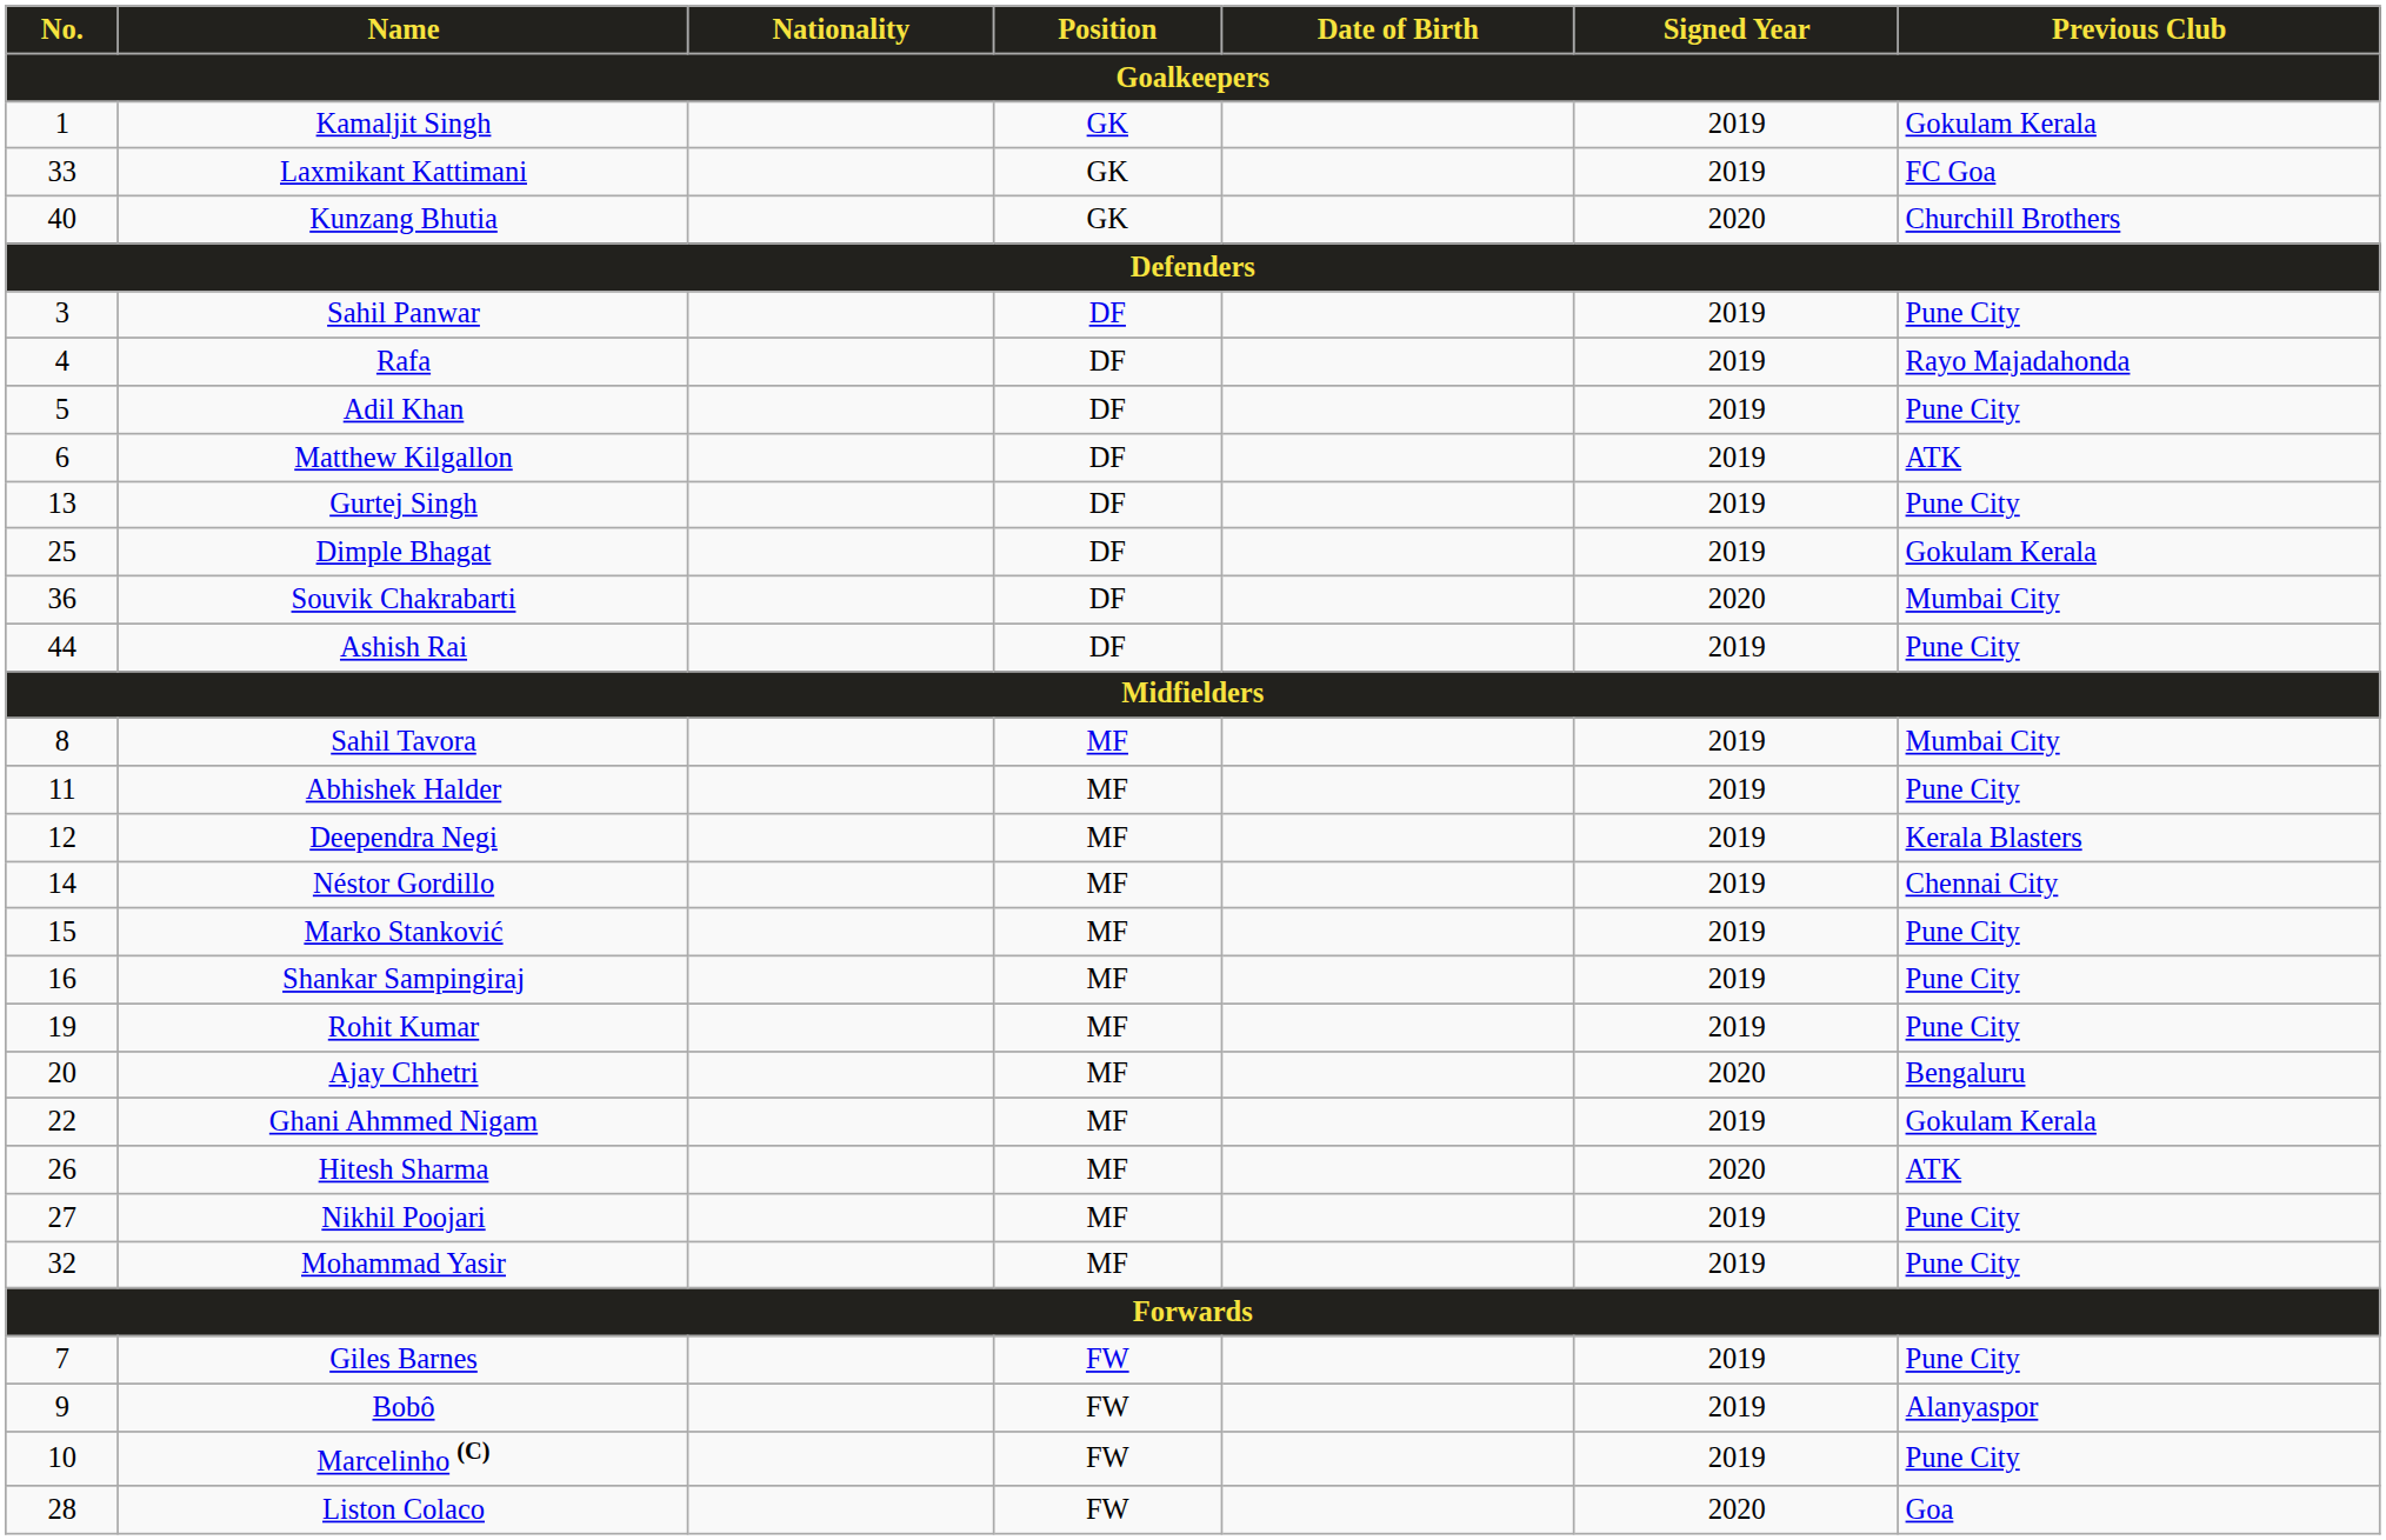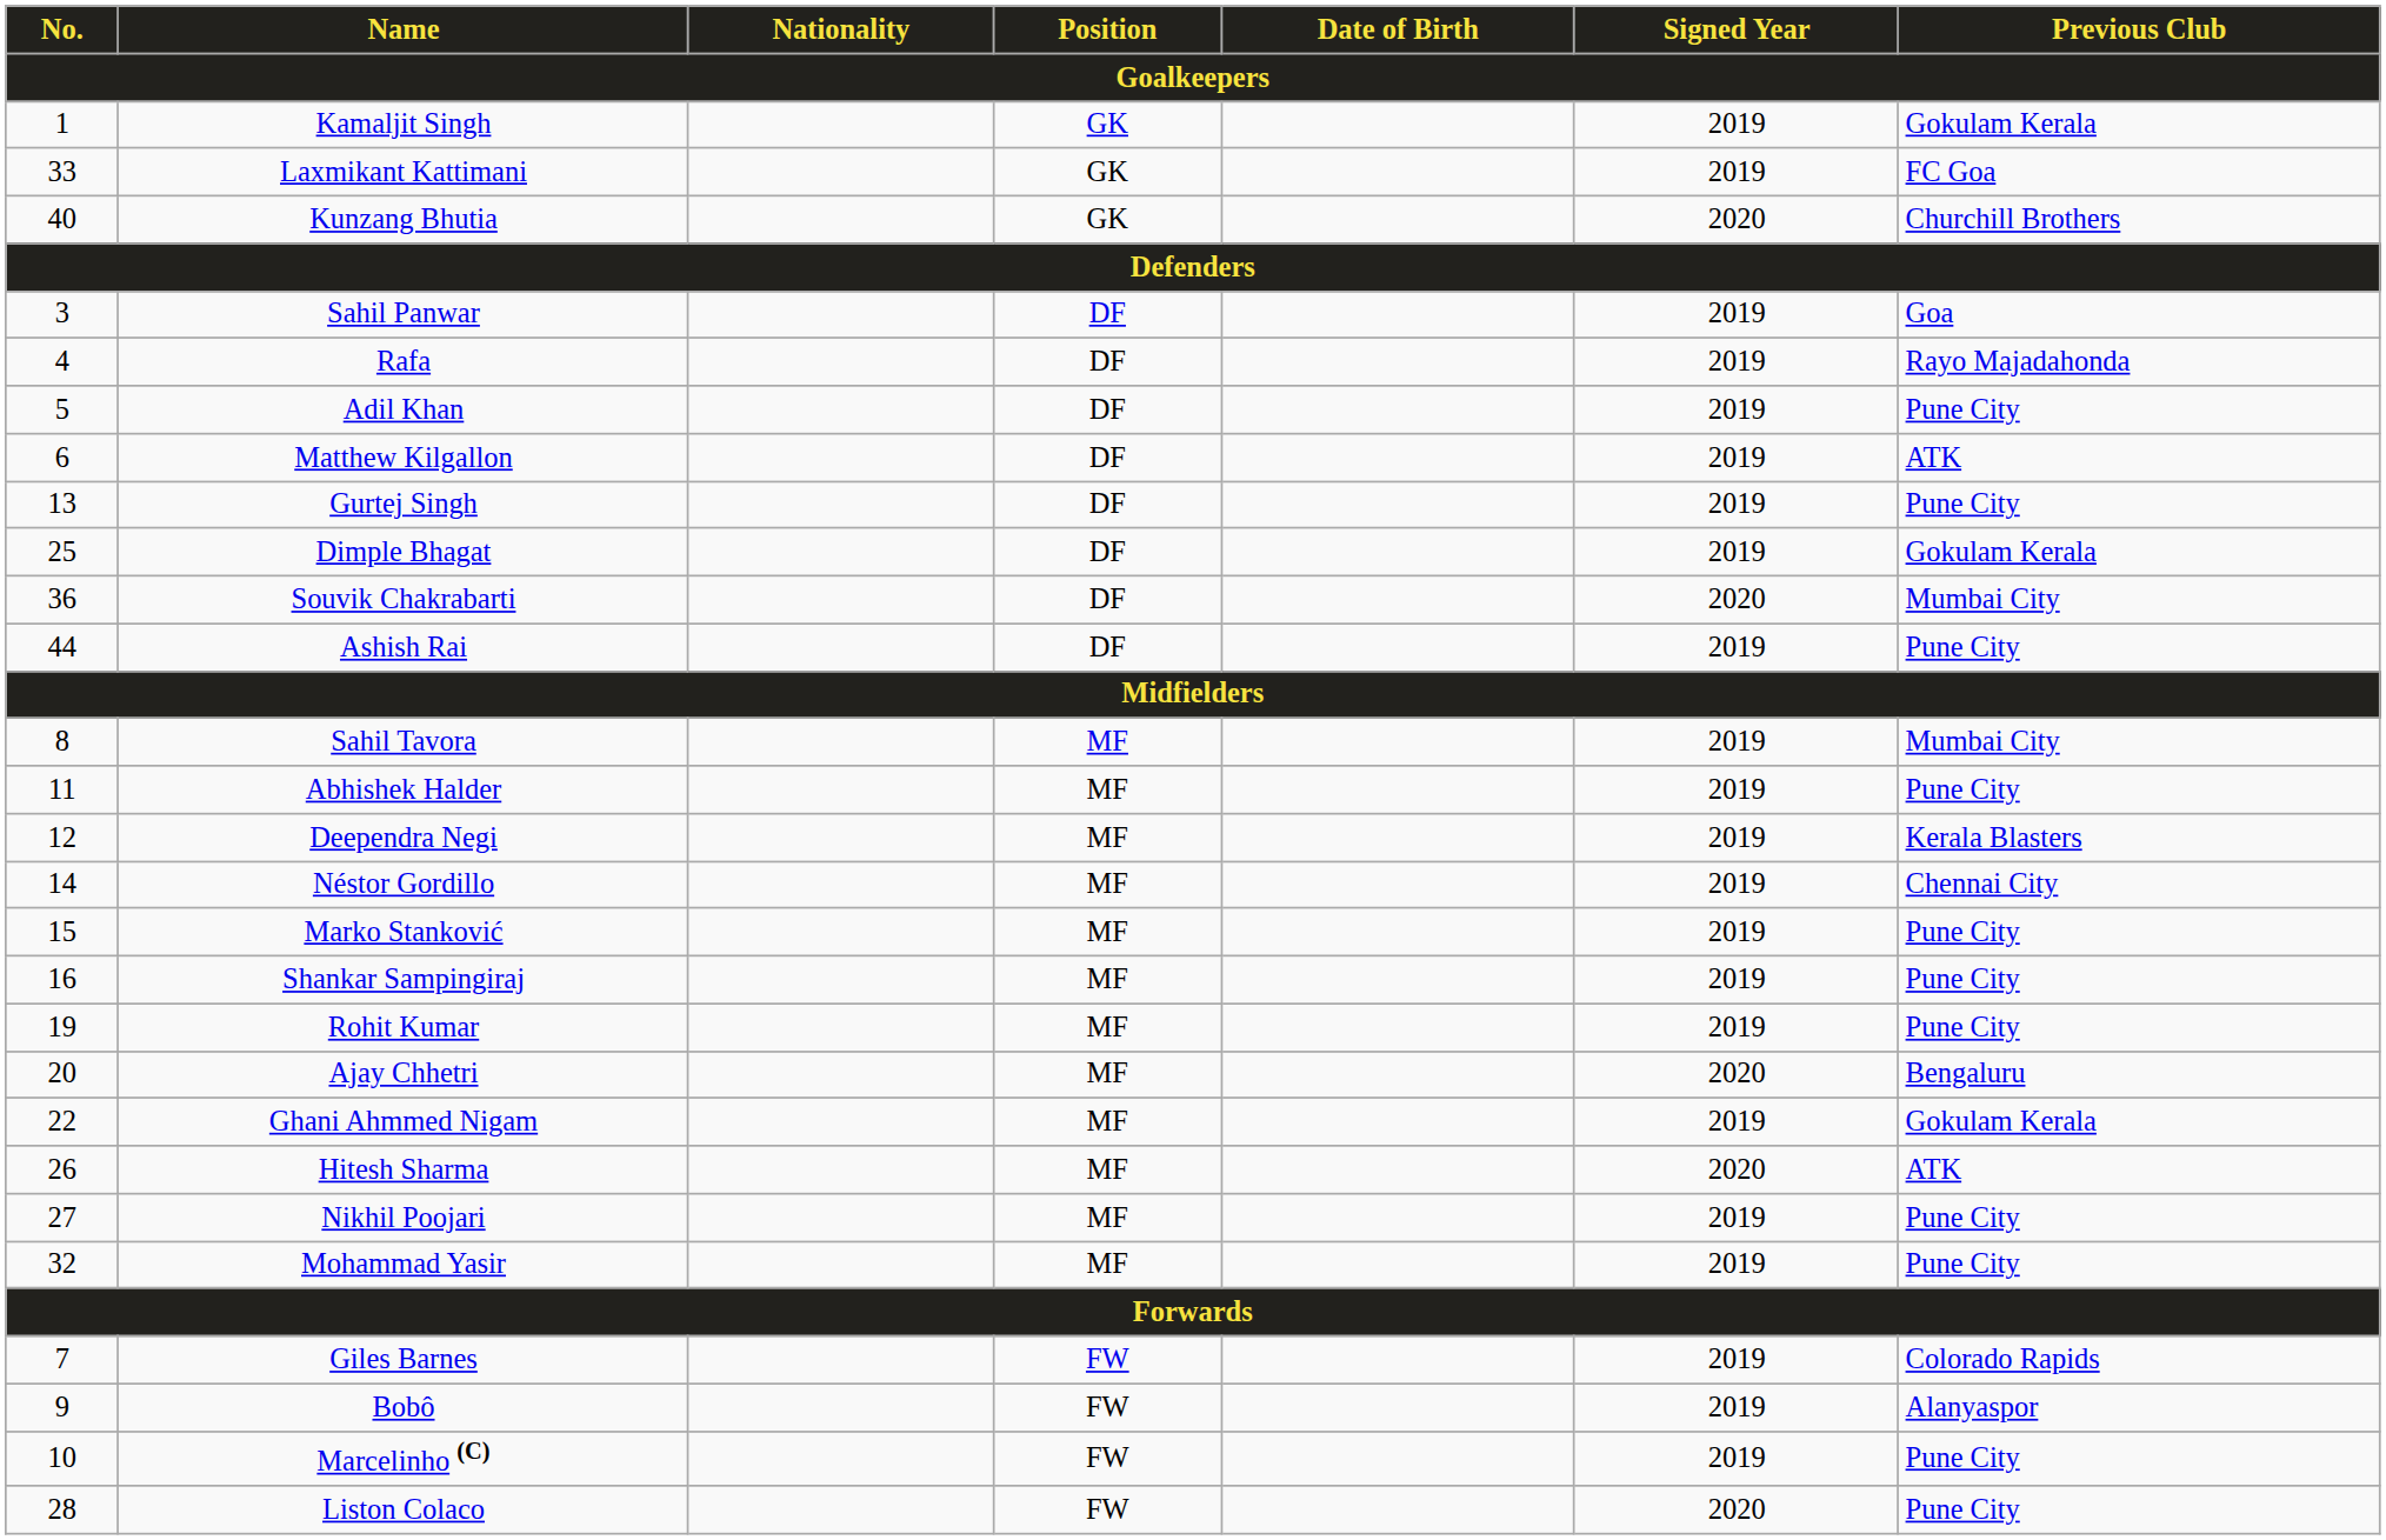Sahil Panwar | Previous Club: Pune City -> Goa
Giles Barnes | Previous Club: Pune City -> Colorado Rapids
Liston Colaco | Previous Club: Goa -> Pune City
